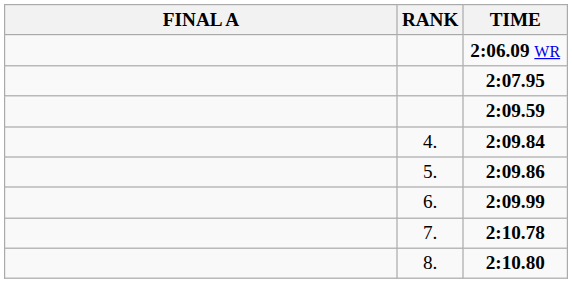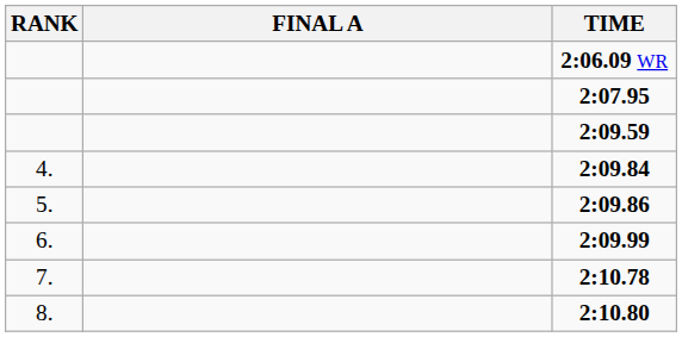columns swapped: RANK <-> FINAL A
